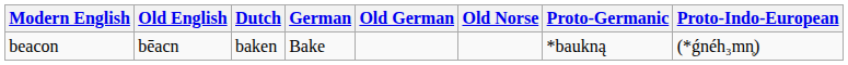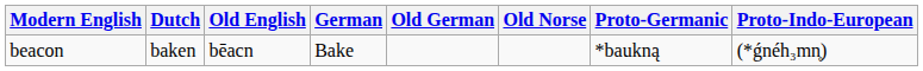columns swapped: Old English <-> Dutch
